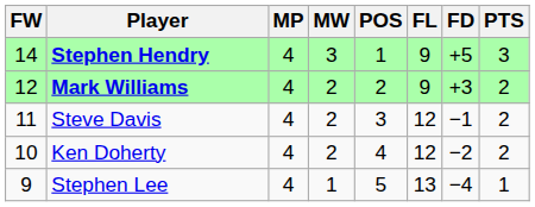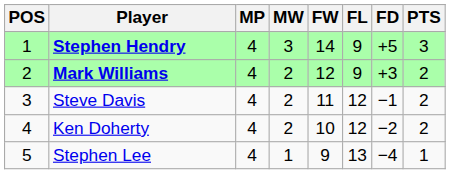columns swapped: POS <-> FW
